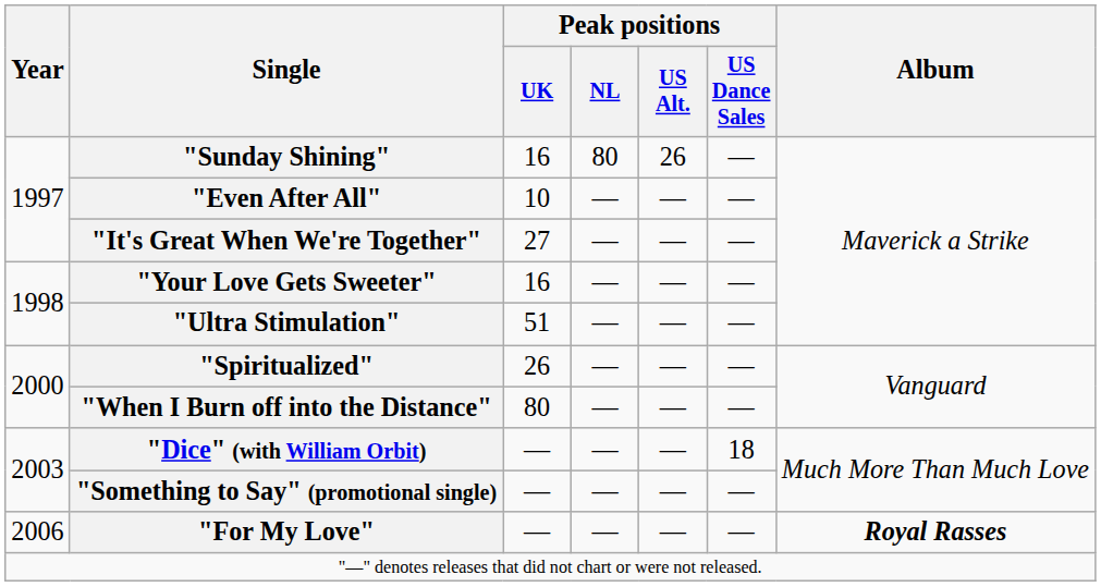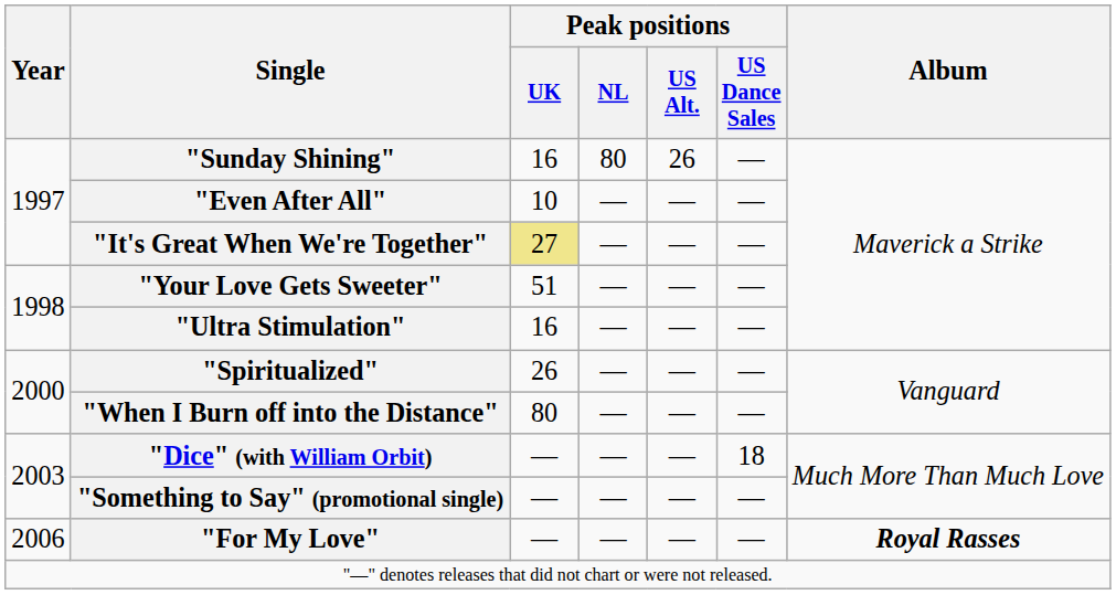"It's Great When We're Together" | Peak positions / UK: no background -> khaki background
"Your Love Gets Sweeter" | Peak positions / UK: 16 -> 51
"Ultra Stimulation" | Peak positions / UK: 51 -> 16
